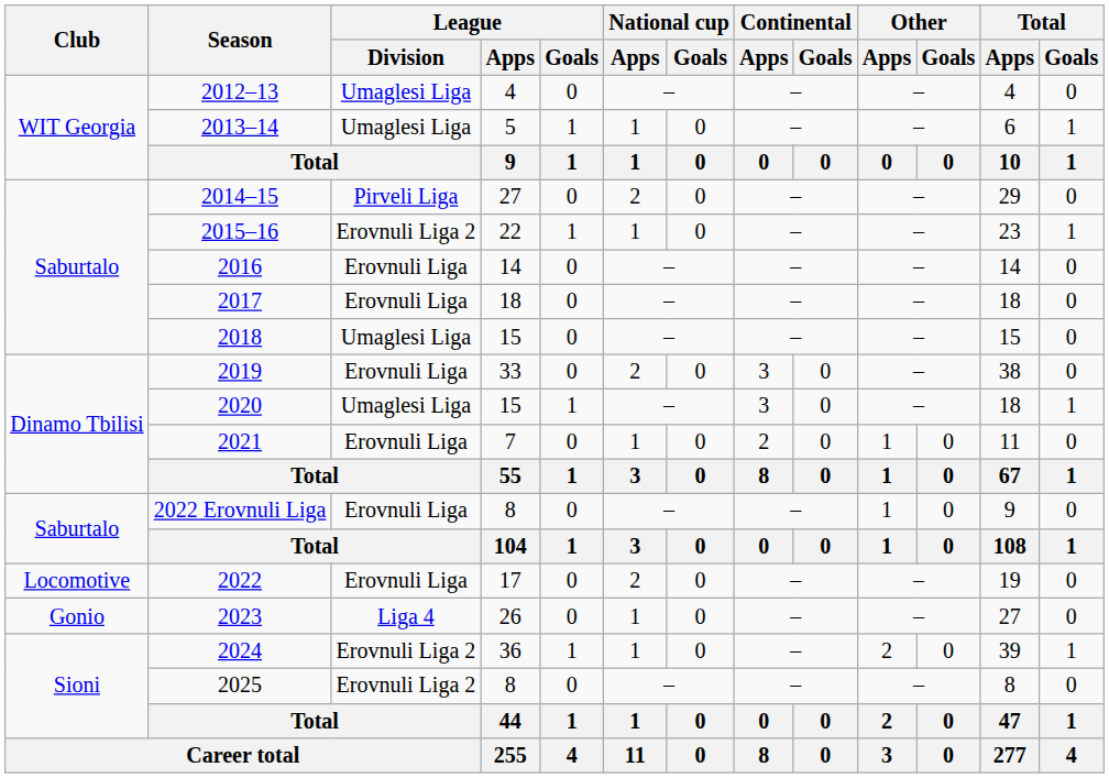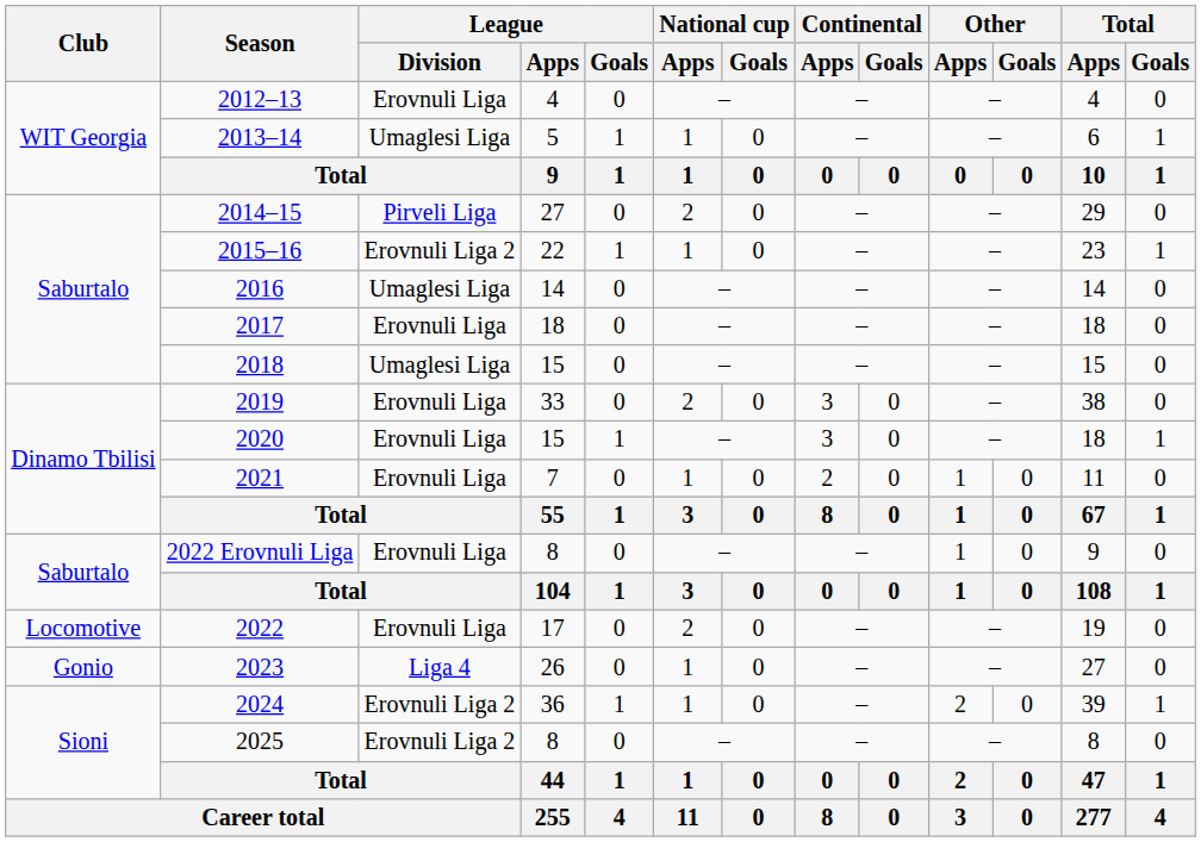2012–13 | League / Division: Umaglesi Liga -> Erovnuli Liga
2016 | League / Division: Erovnuli Liga -> Umaglesi Liga
2020 | League / Division: Umaglesi Liga -> Erovnuli Liga
